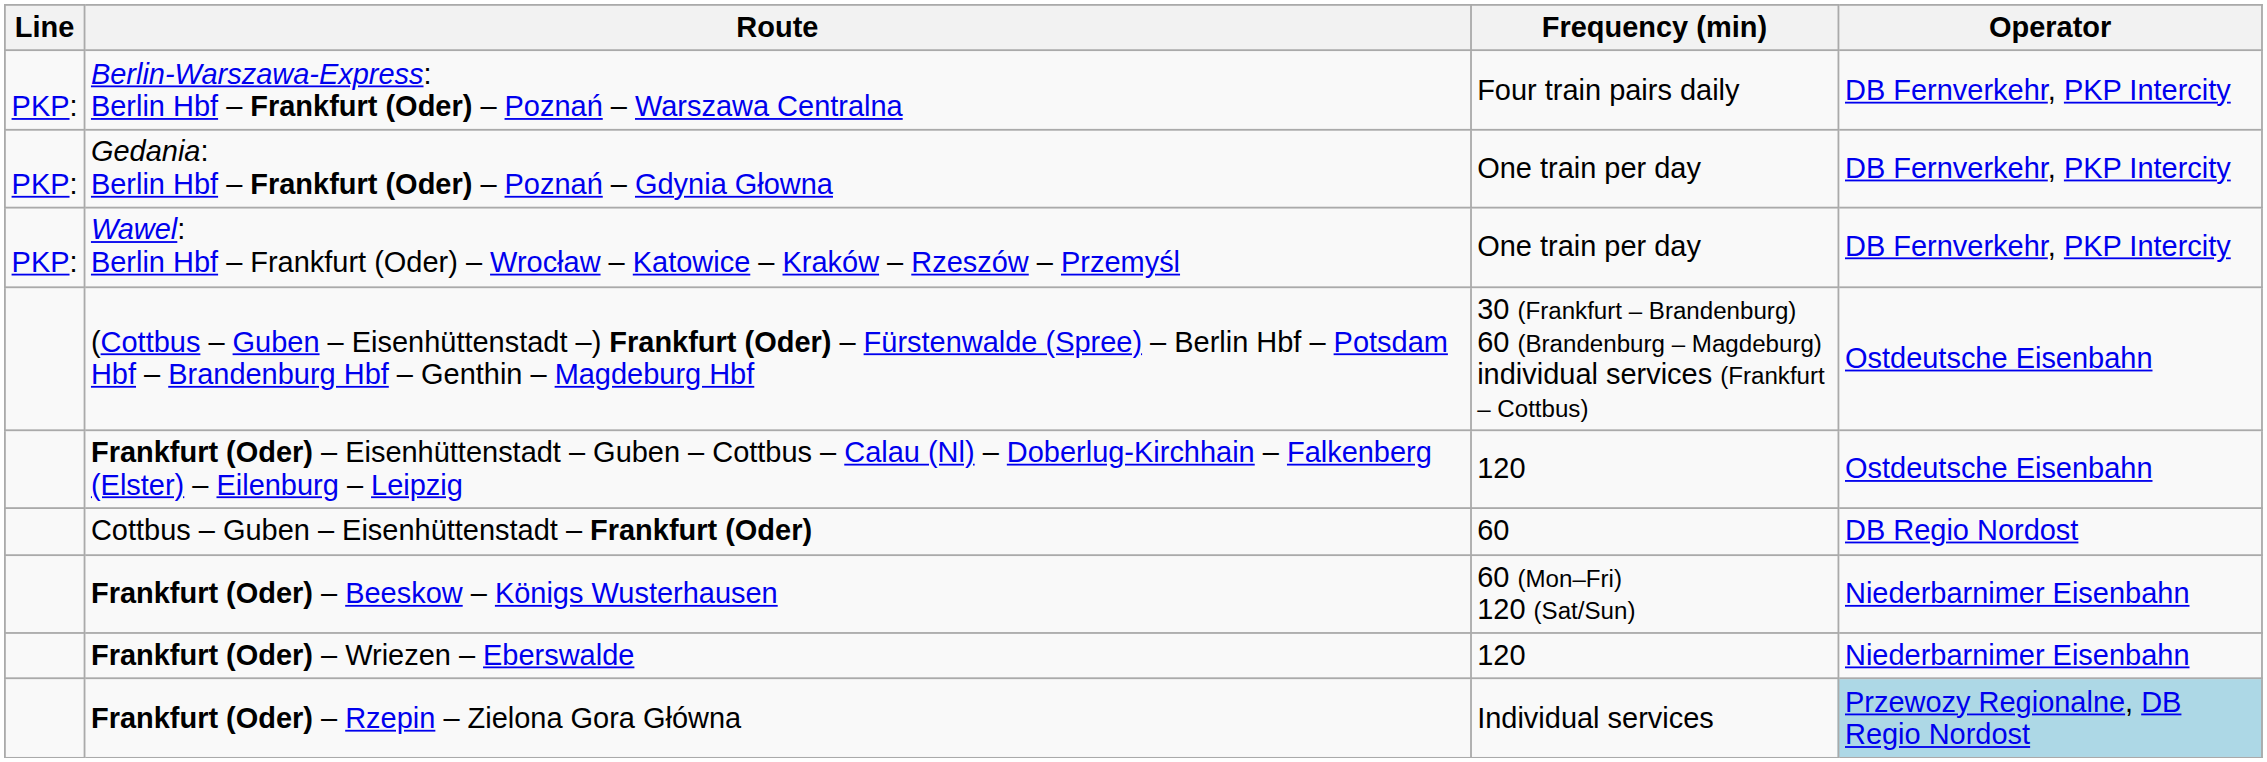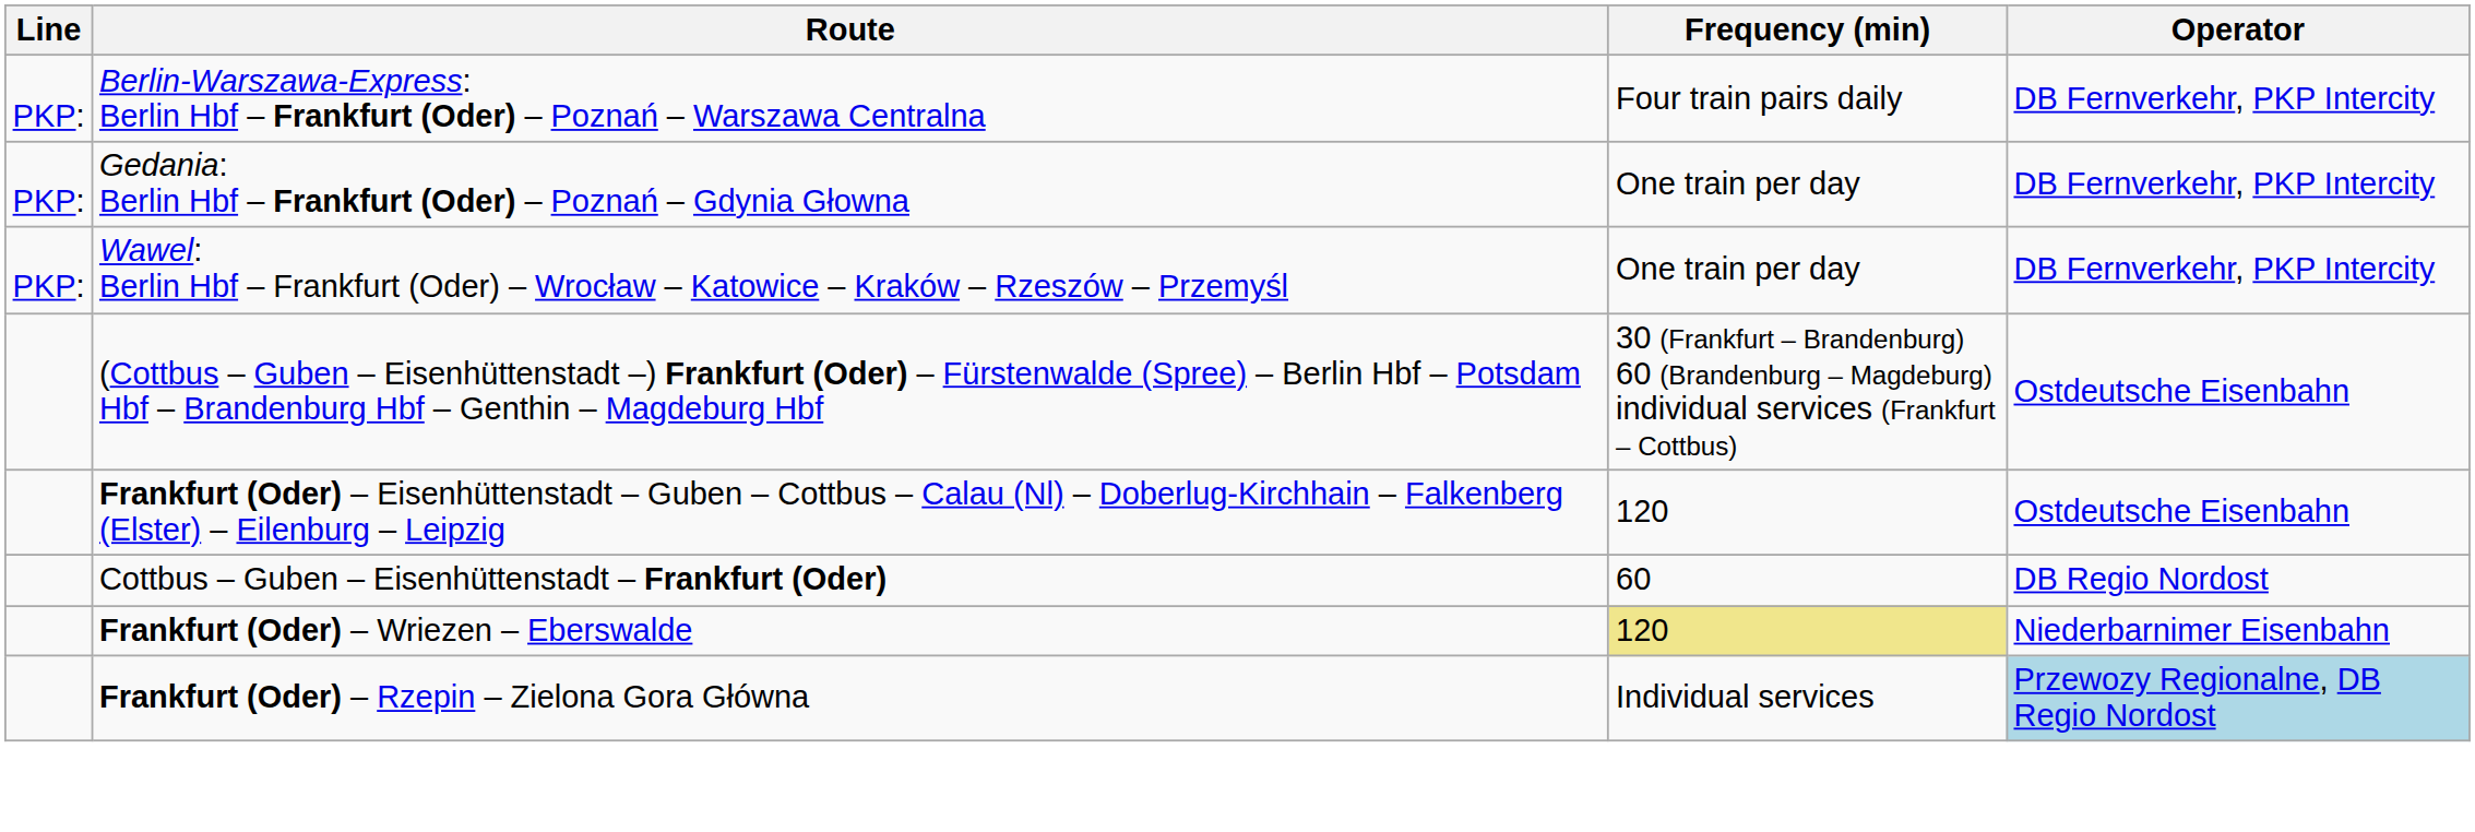- row: Frankfurt (Oder) – Beeskow – Königs Wusterhausen | 60 (Mon–Fri) 120 (Sat/Sun) | Niederbarnimer Eisenbahn
Frankfurt (Oder) – Wriezen – Eberswalde | Frequency (min): no background -> khaki background
